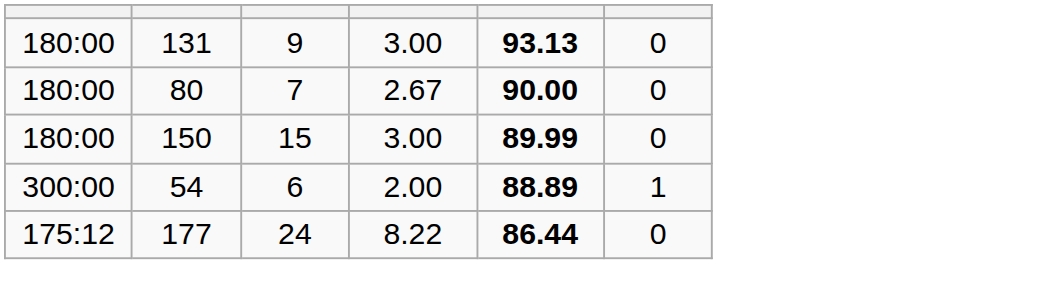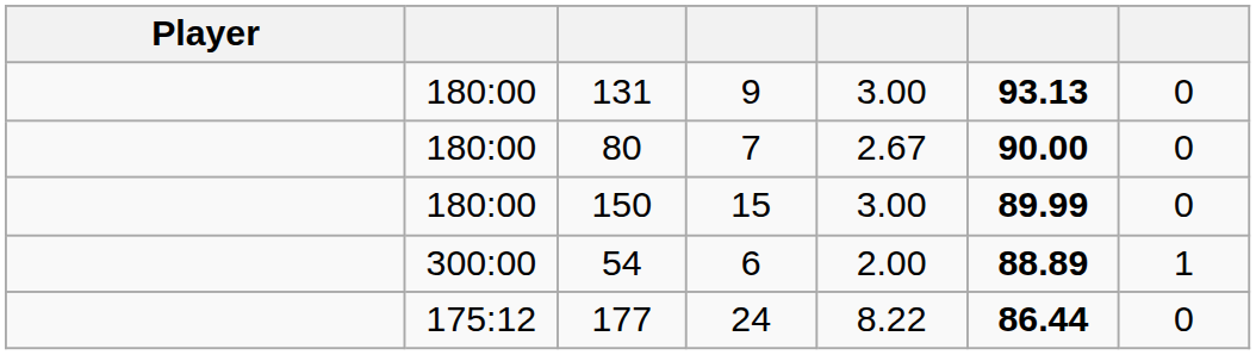+ column: Player
